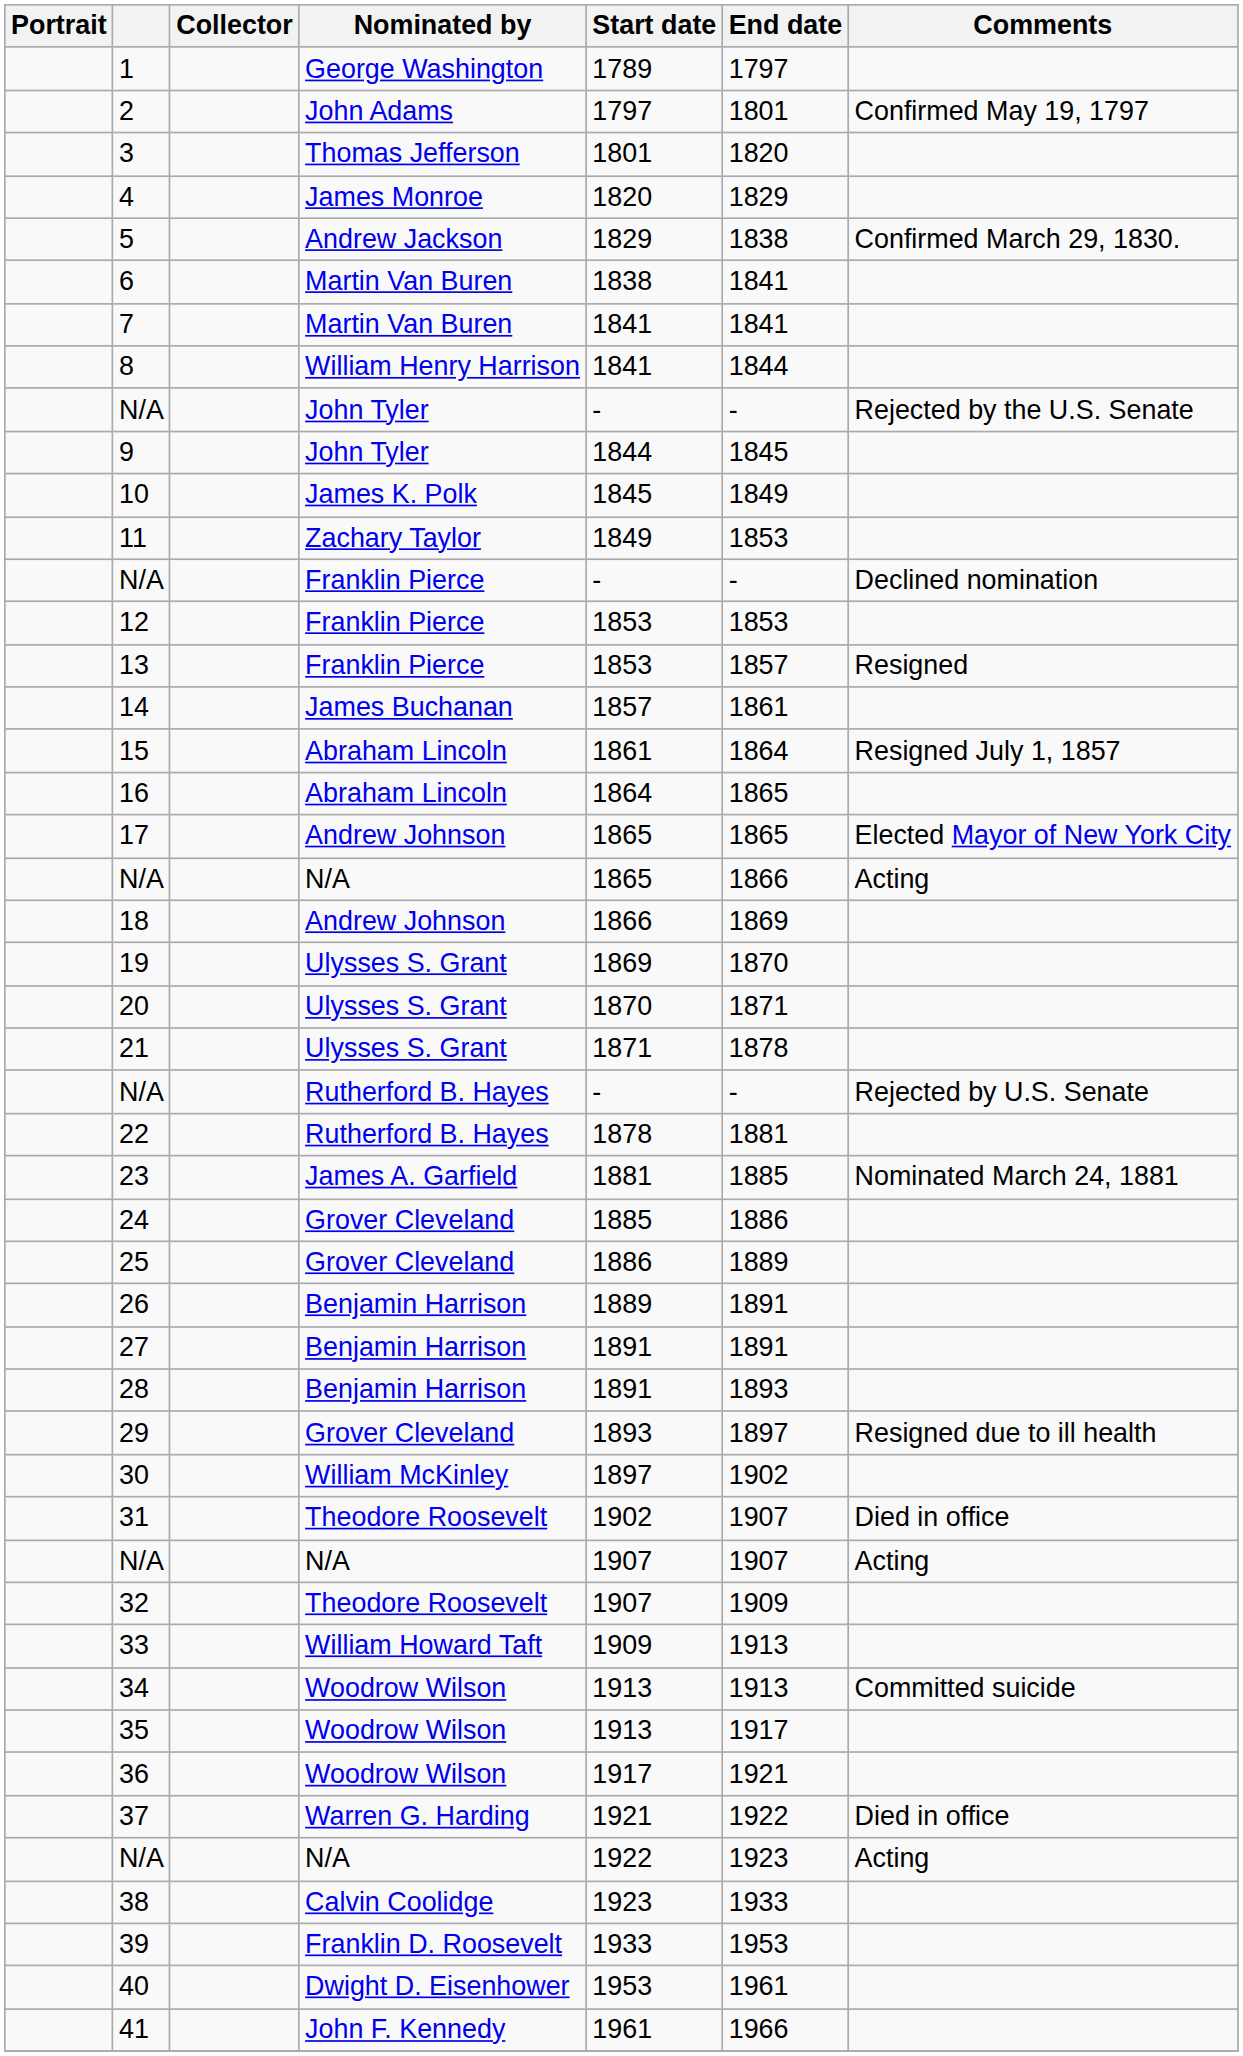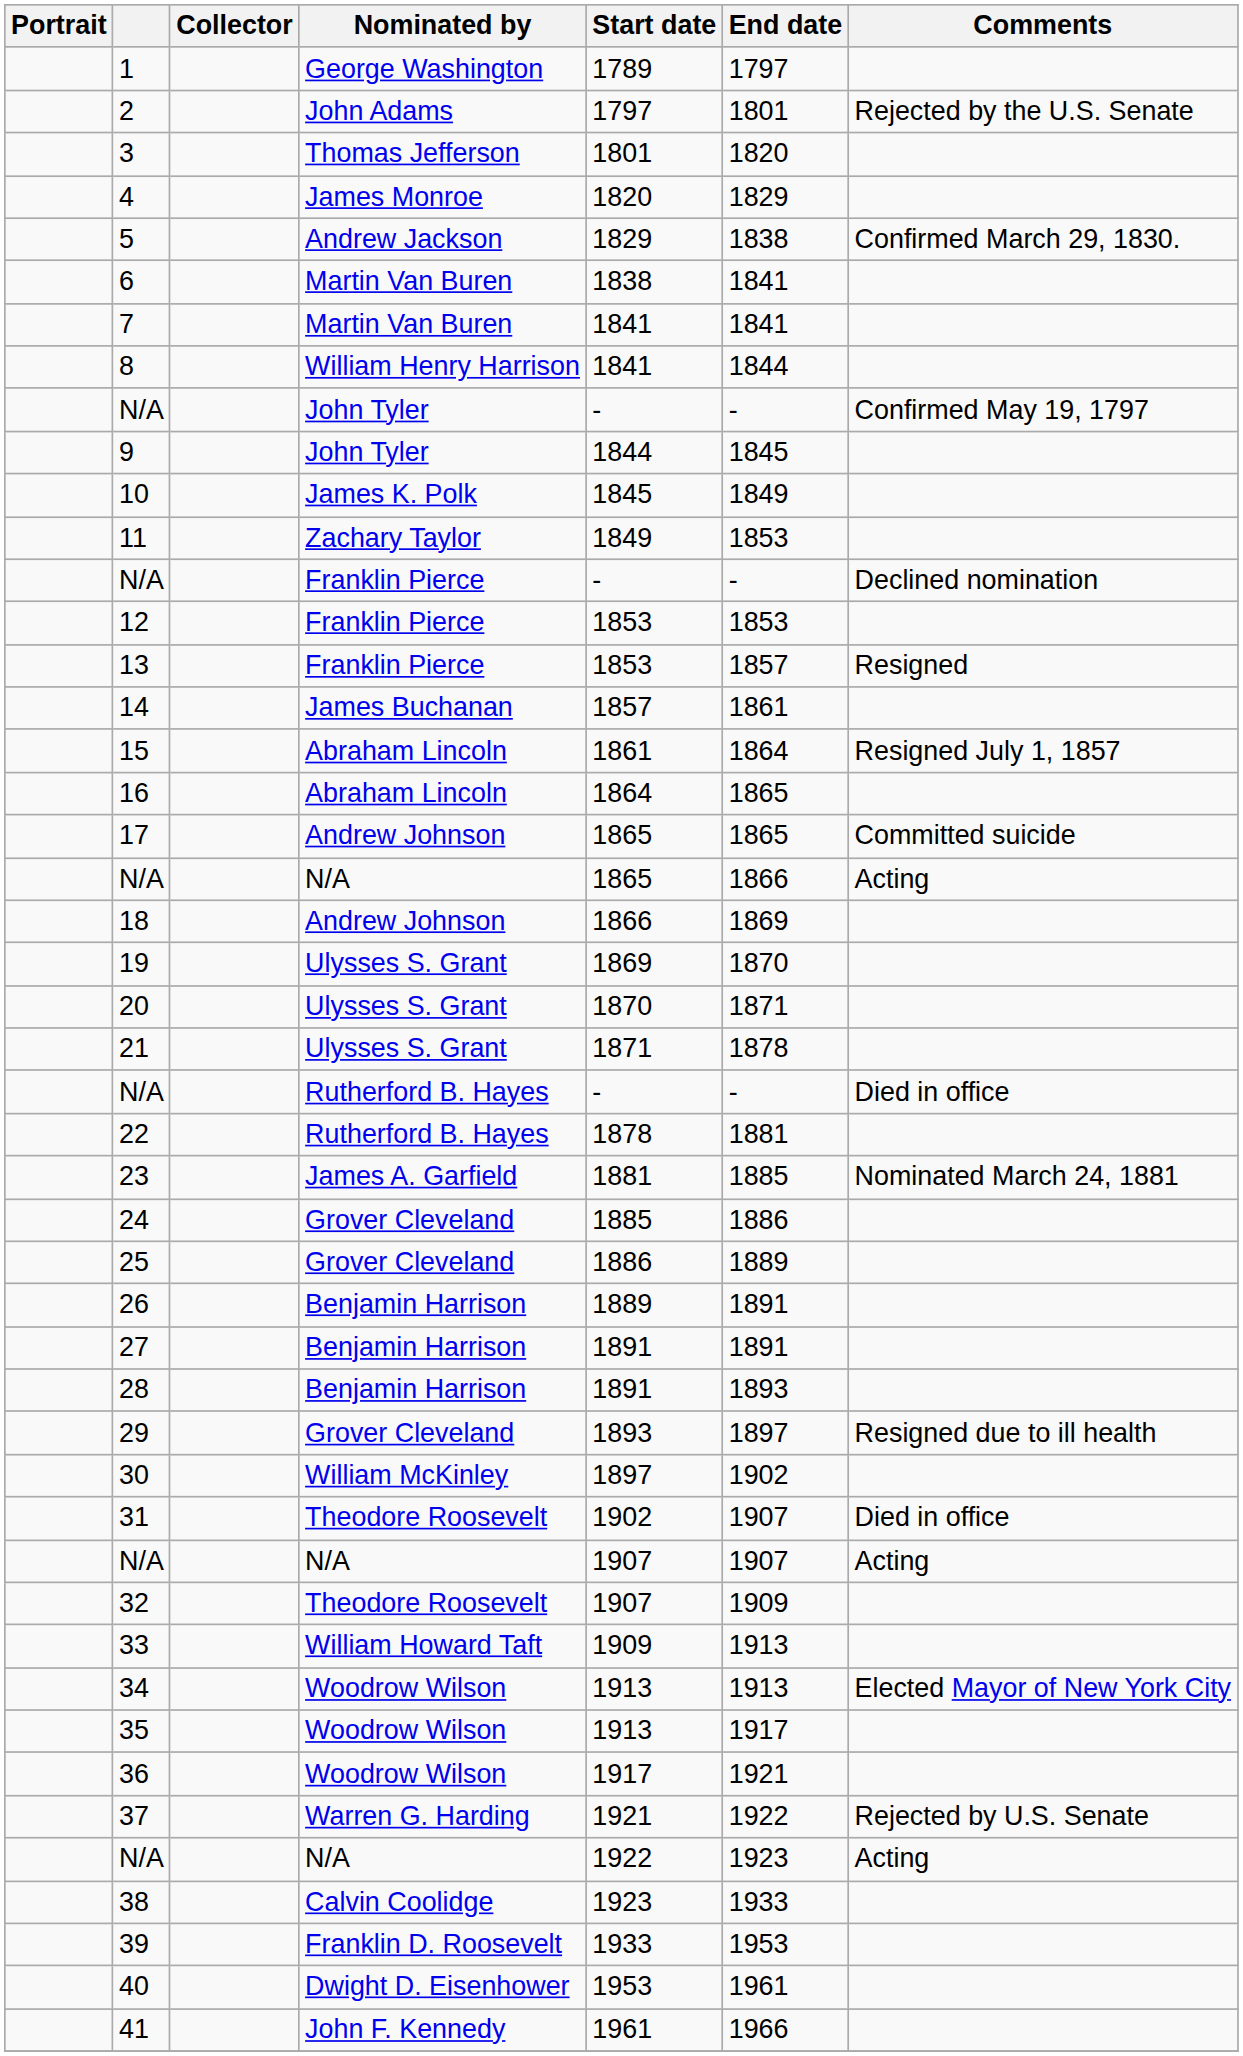2 | Comments: Confirmed May 19, 1797 -> Rejected by the U.S. Senate
N/A / John Tyler | Comments: Rejected by the U.S. Senate -> Confirmed May 19, 1797
17 | Comments: Elected Mayor of New York City -> Committed suicide
N/A / Rutherford B. Hayes | Comments: Rejected by U.S. Senate -> Died in office
34 | Comments: Committed suicide -> Elected Mayor of New York City
37 | Comments: Died in office -> Rejected by U.S. Senate
